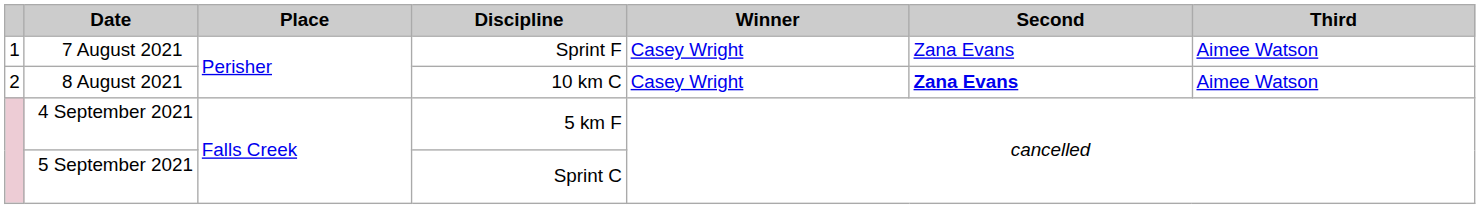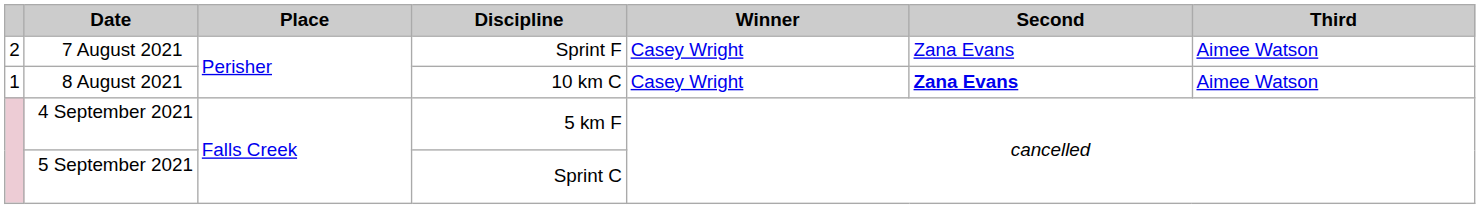7 August 2021 | column 1: 1 -> 2
8 August 2021 | column 1: 2 -> 1
